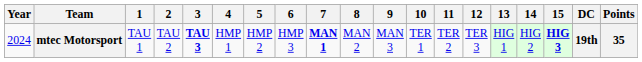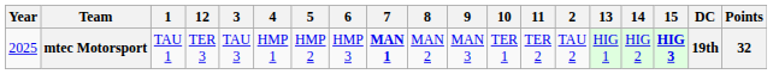columns swapped: 2 <-> 12
mtec Motorsport | Year: 2024 -> 2025
mtec Motorsport | 3: bold -> normal
mtec Motorsport | Points: 35 -> 32
